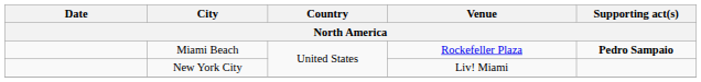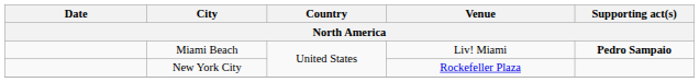Miami Beach | Venue: Rockefeller Plaza -> Liv! Miami
New York City | Venue: Liv! Miami -> Rockefeller Plaza
